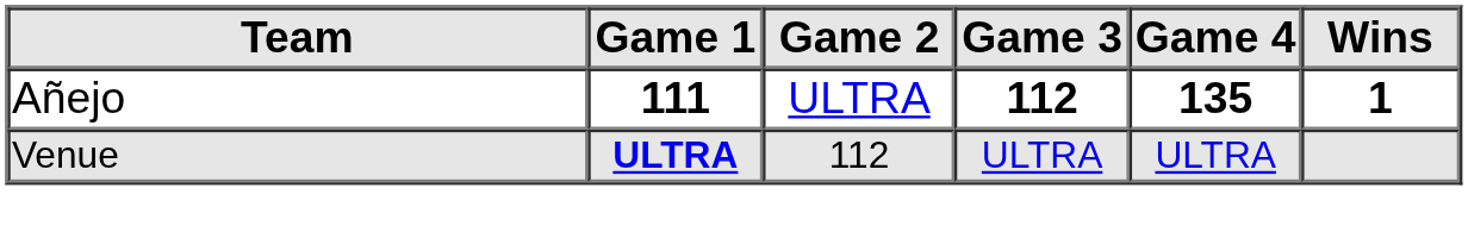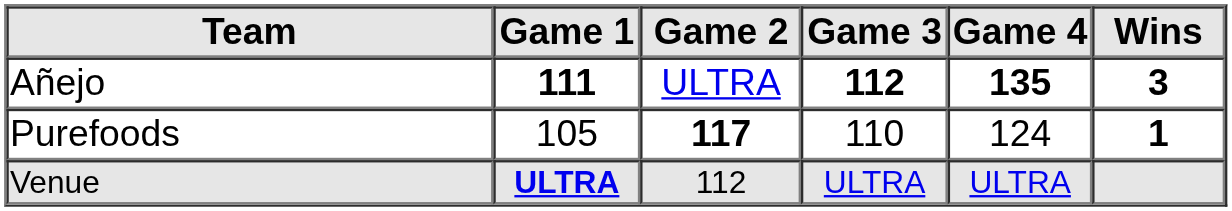Añejo | Wins: 1 -> 3
+ row: Purefoods | 105 | 117 | 110 | 124 | 1
